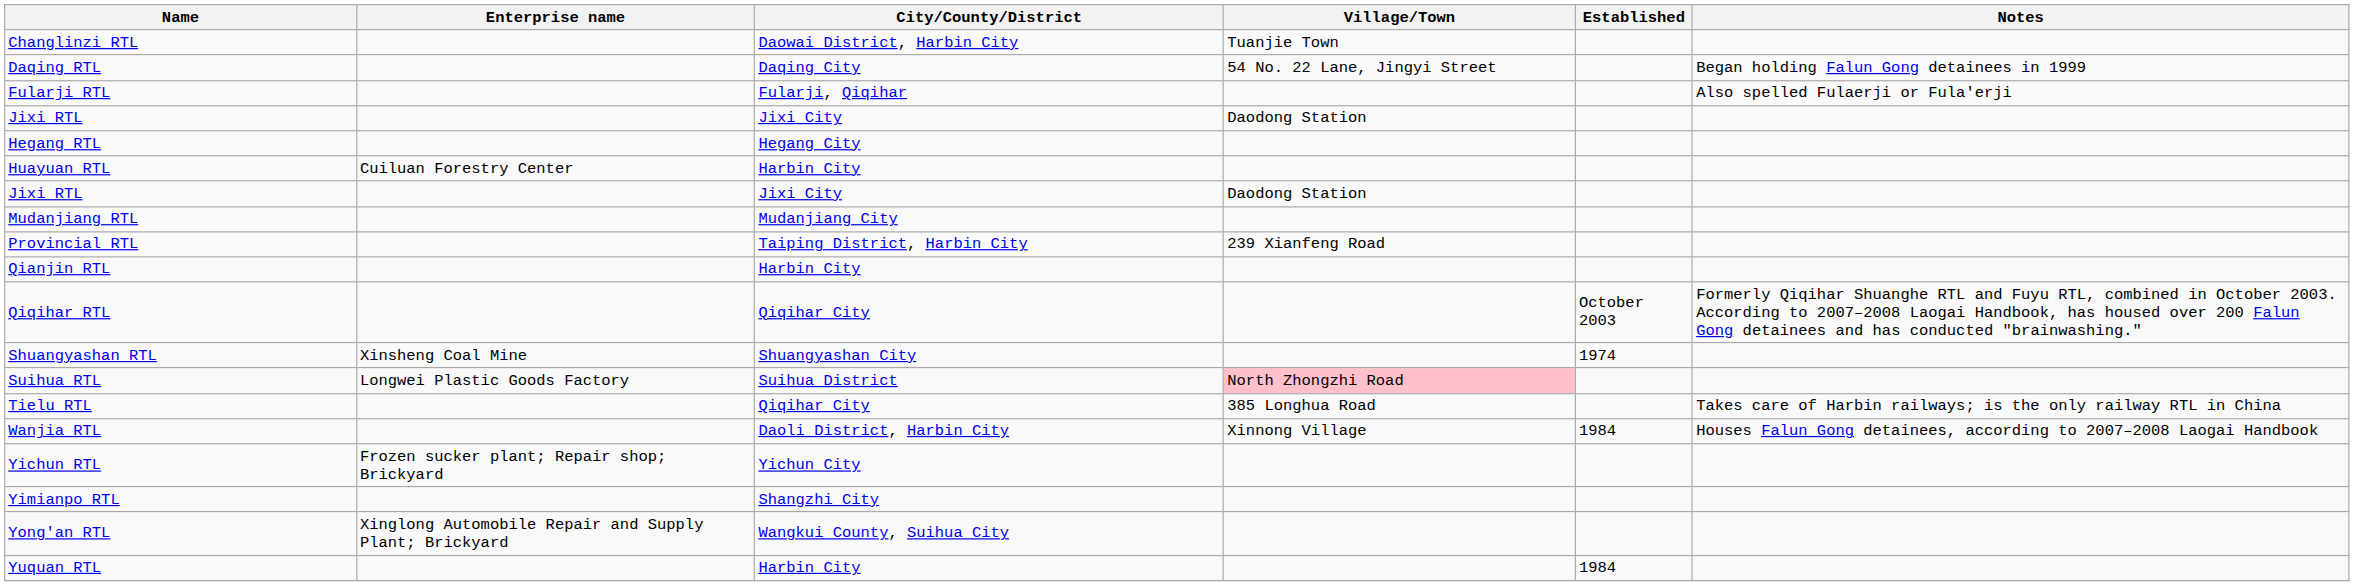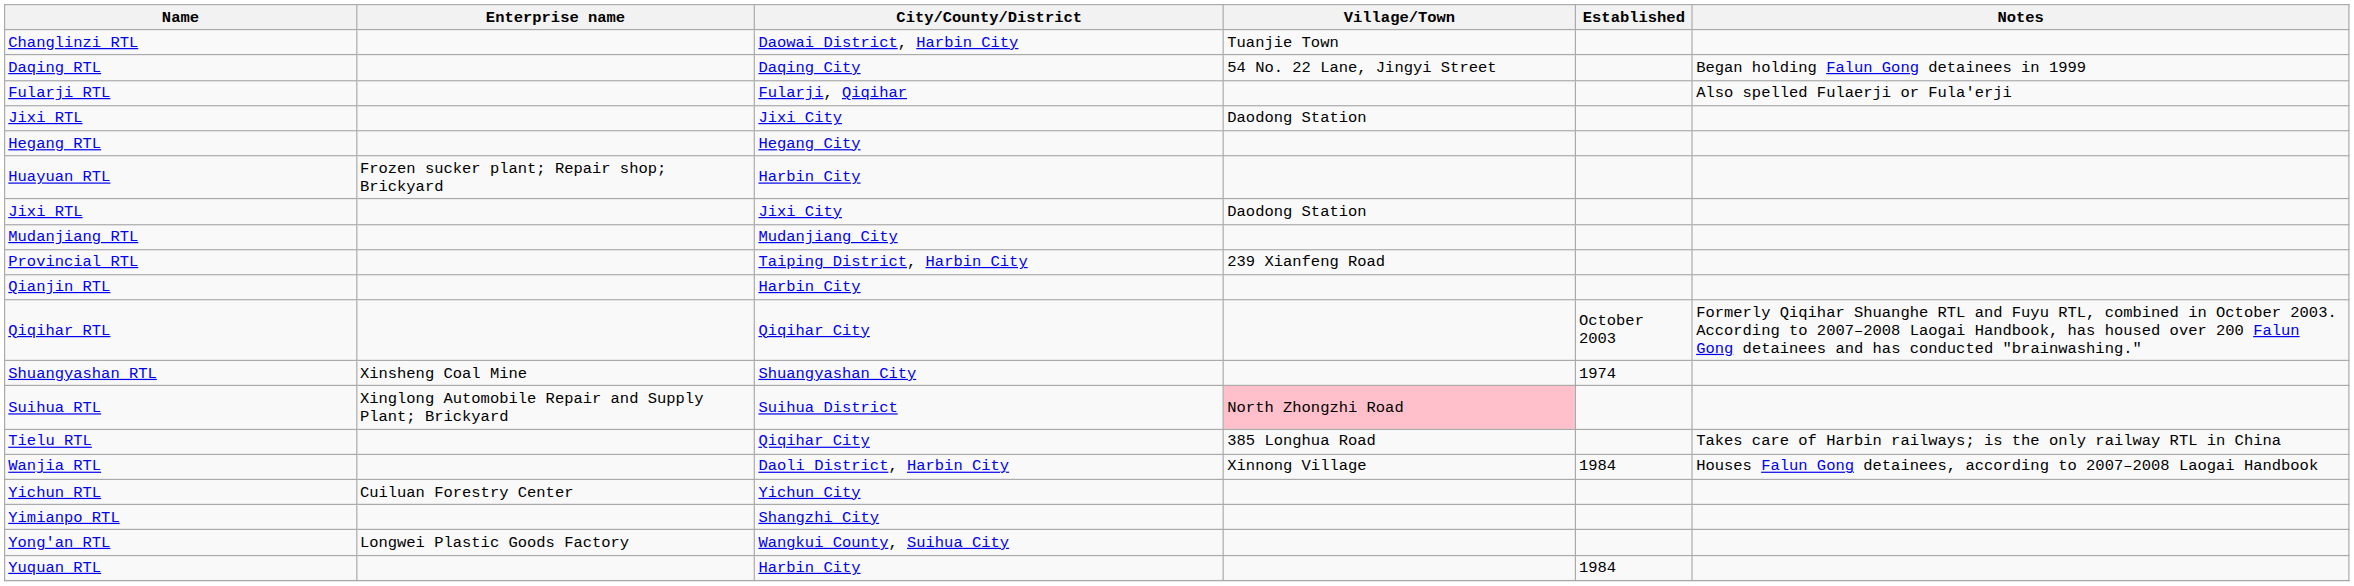Huayuan RTL | Enterprise name: Cuiluan Forestry Center -> Frozen sucker plant; Repair shop; Brickyard
Suihua RTL | Enterprise name: Longwei Plastic Goods Factory -> Xinglong Automobile Repair and Supply Plant; Brickyard
Yichun RTL | Enterprise name: Frozen sucker plant; Repair shop; Brickyard -> Cuiluan Forestry Center
Yong'an RTL | Enterprise name: Xinglong Automobile Repair and Supply Plant; Brickyard -> Longwei Plastic Goods Factory
